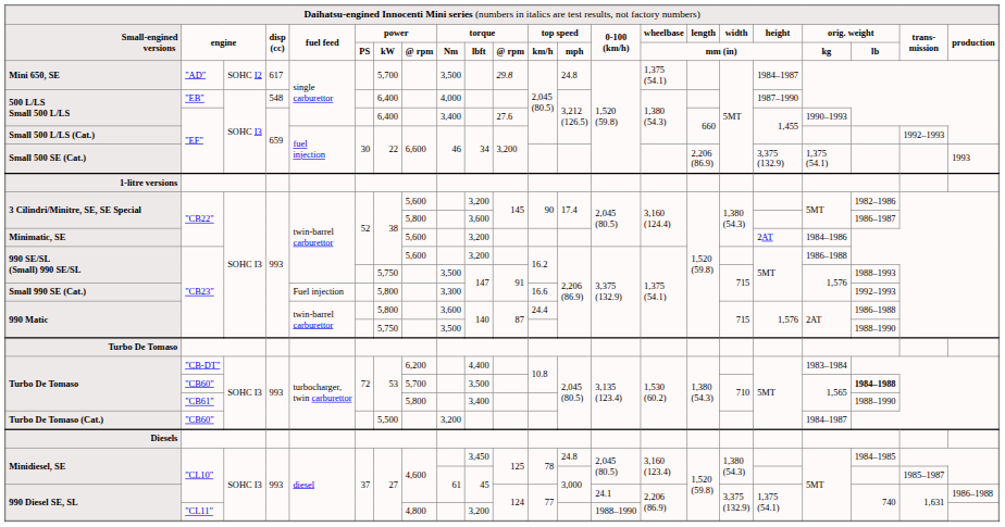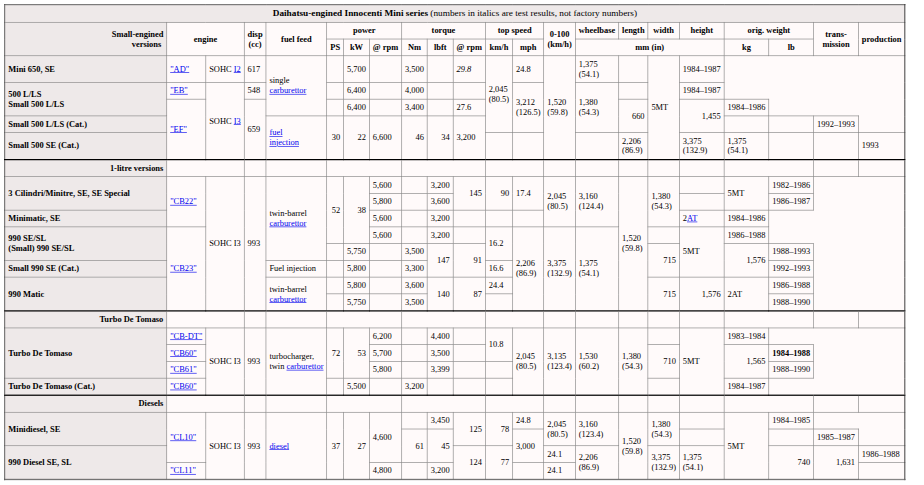500 L/LS Small 500 L/LS / "EB" | column 18: 1987–1990 -> 1984–1987
500 L/LS Small 500 L/LS / "EF" | column 19: 1990–1993 -> 1984–1986
Turbo De Tomaso / "CB61" | column 10: 3,400 -> 3,399
990 Diesel SE, SL / "CL11" | column 14: 1988–1990 -> 24.1
